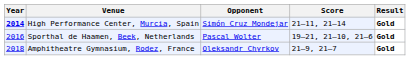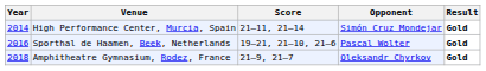columns swapped: Opponent <-> Score
High Performance Center, Murcia, Spain | Year: bold -> normal
